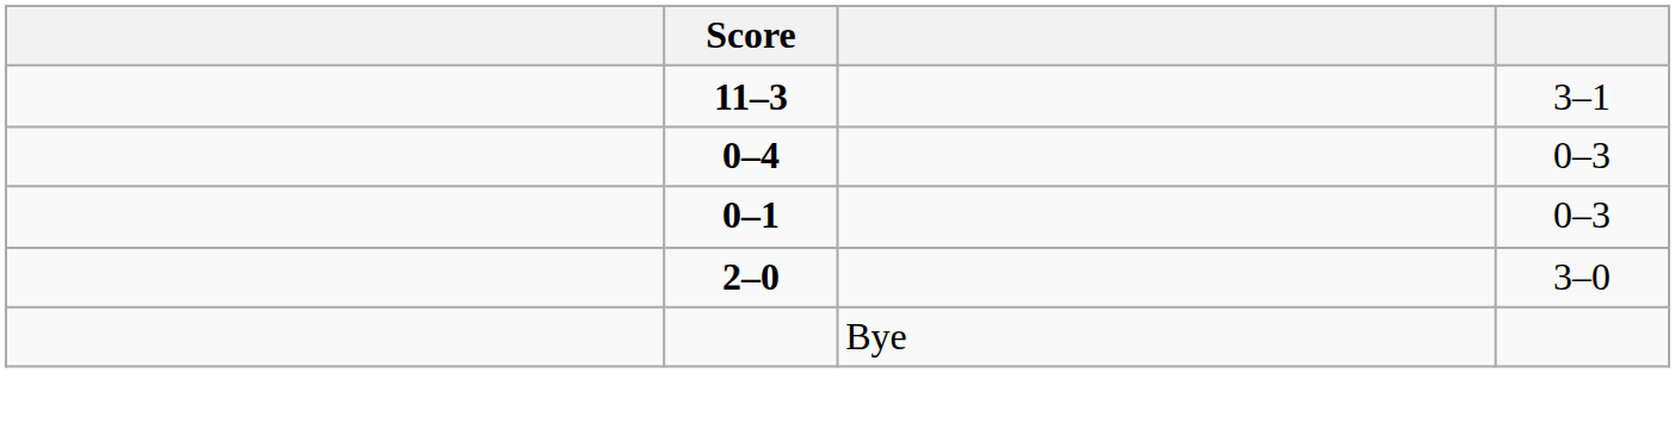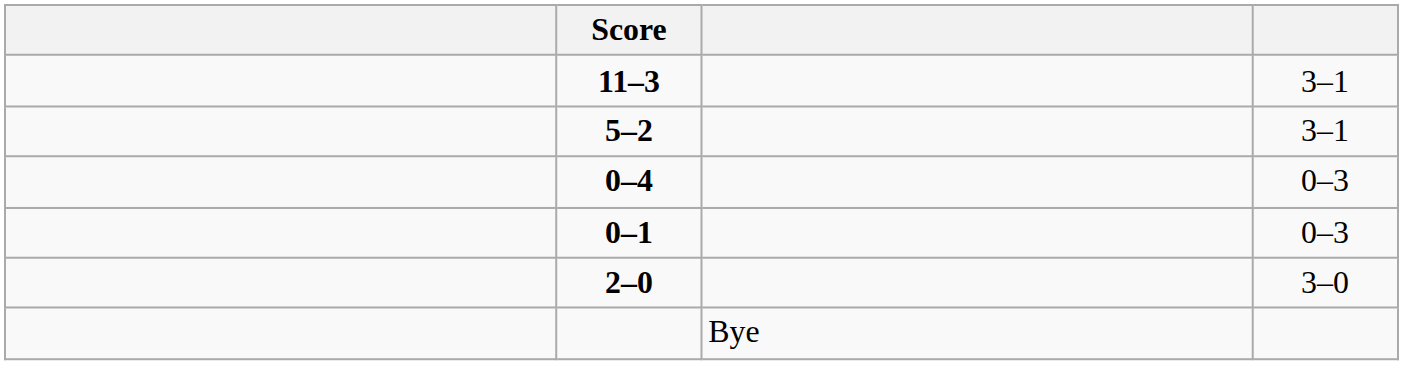+ row: 5–2 | 3–1
